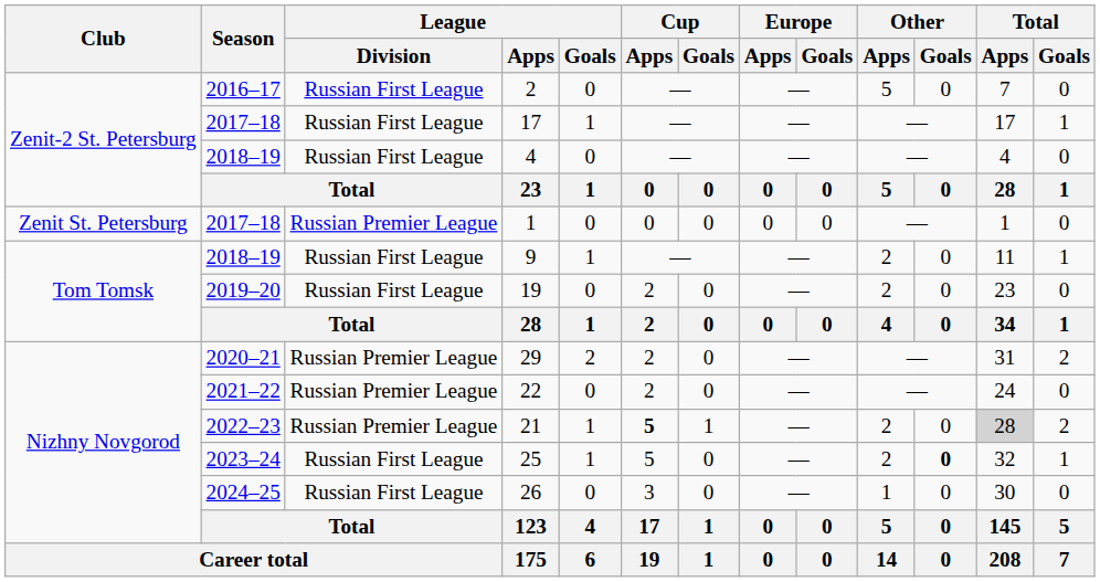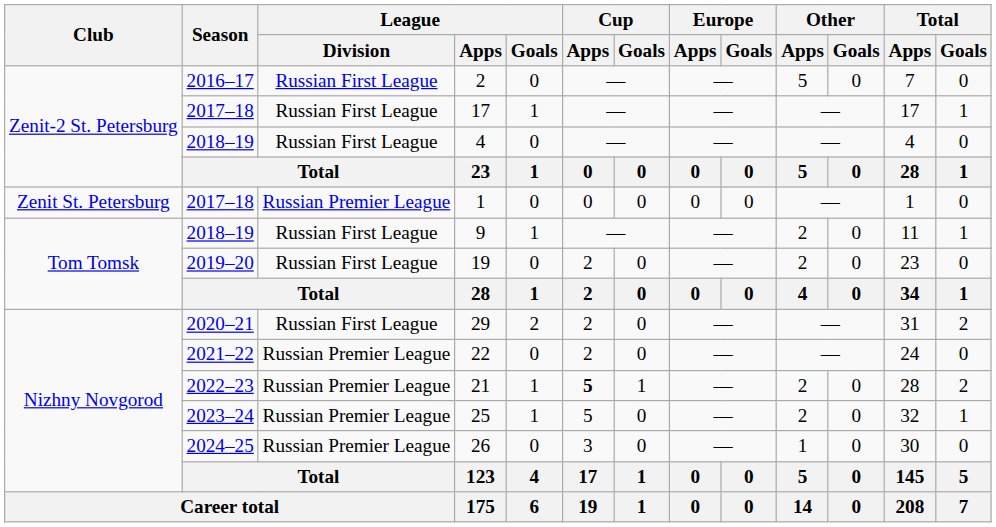29 | League / Division: Russian Premier League -> Russian First League
21 | Total / Apps: lightgrey background -> no background
25 | League / Division: Russian First League -> Russian Premier League
25 | Other / Goals: bold -> normal
26 | League / Division: Russian First League -> Russian Premier League
